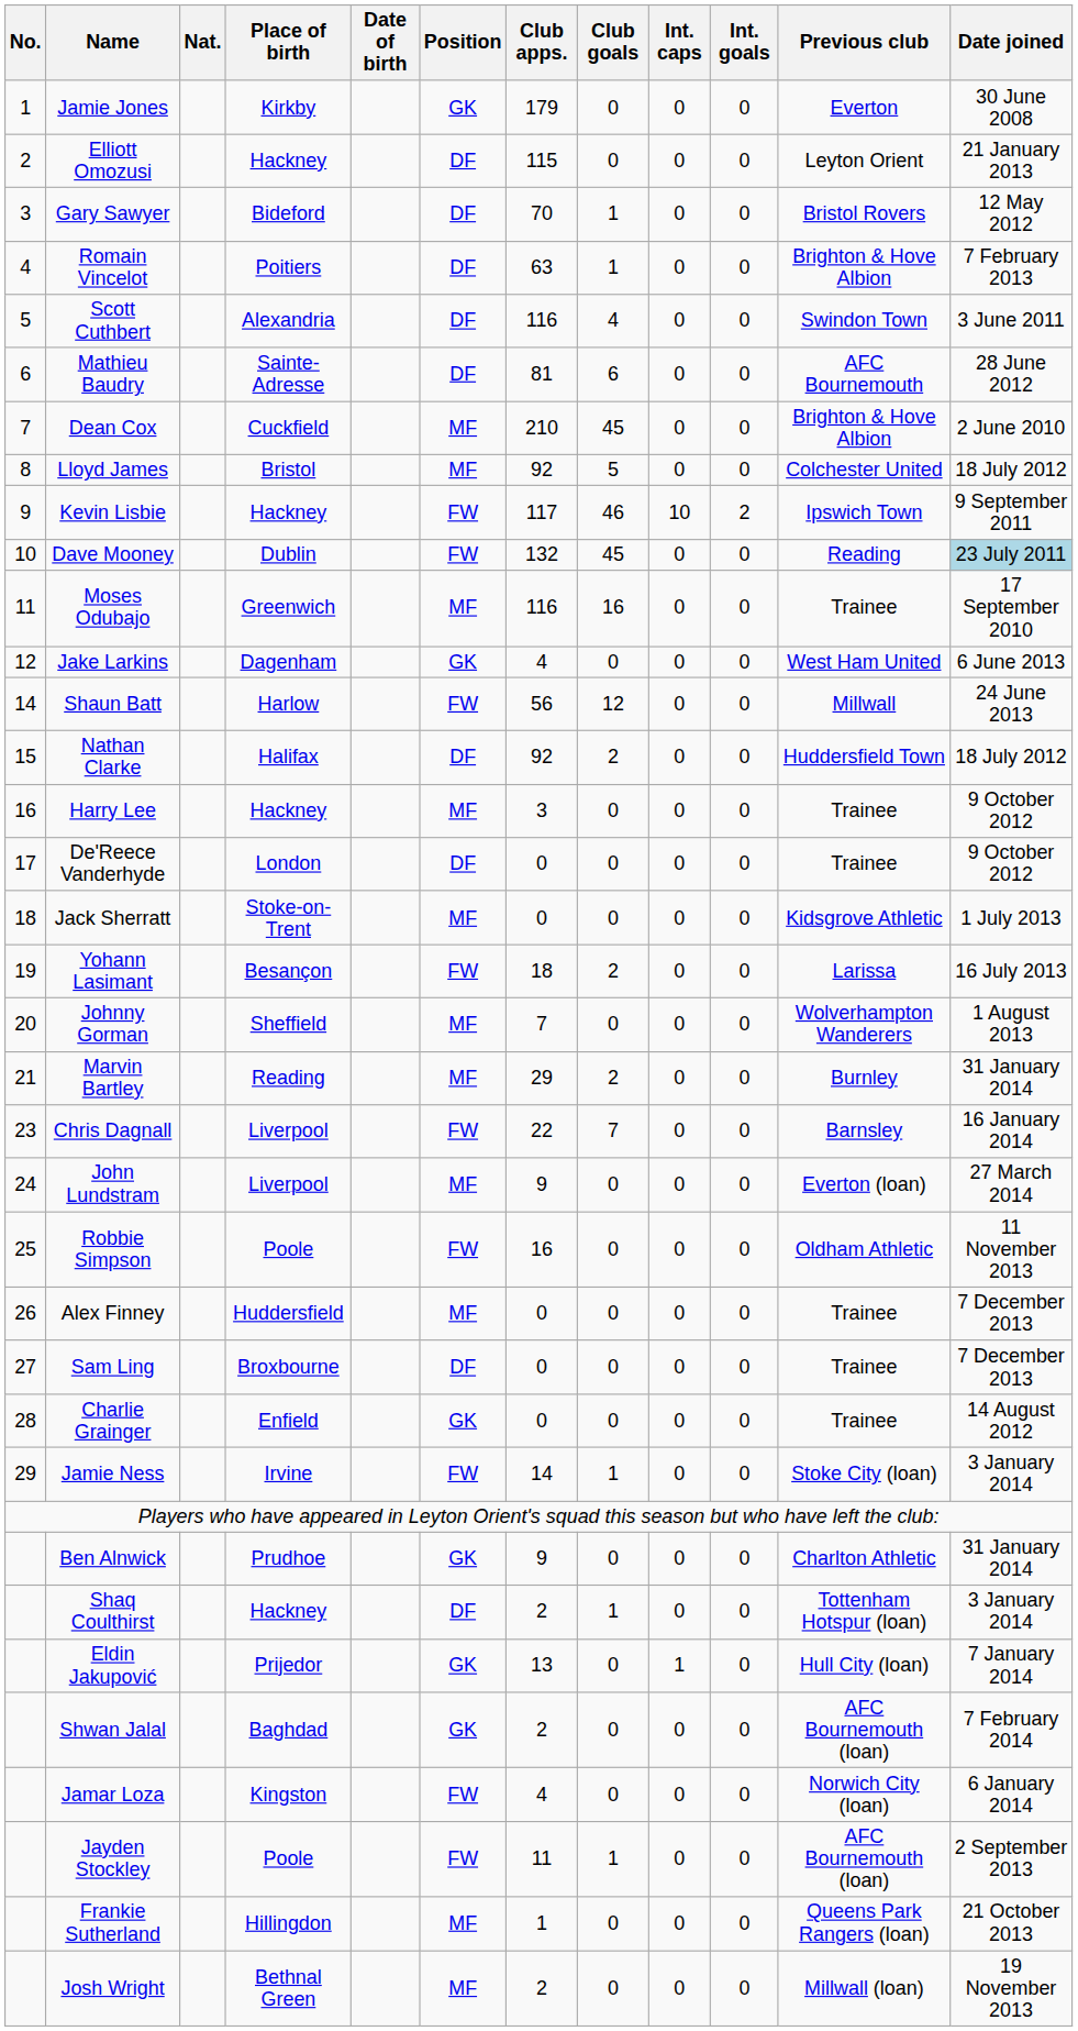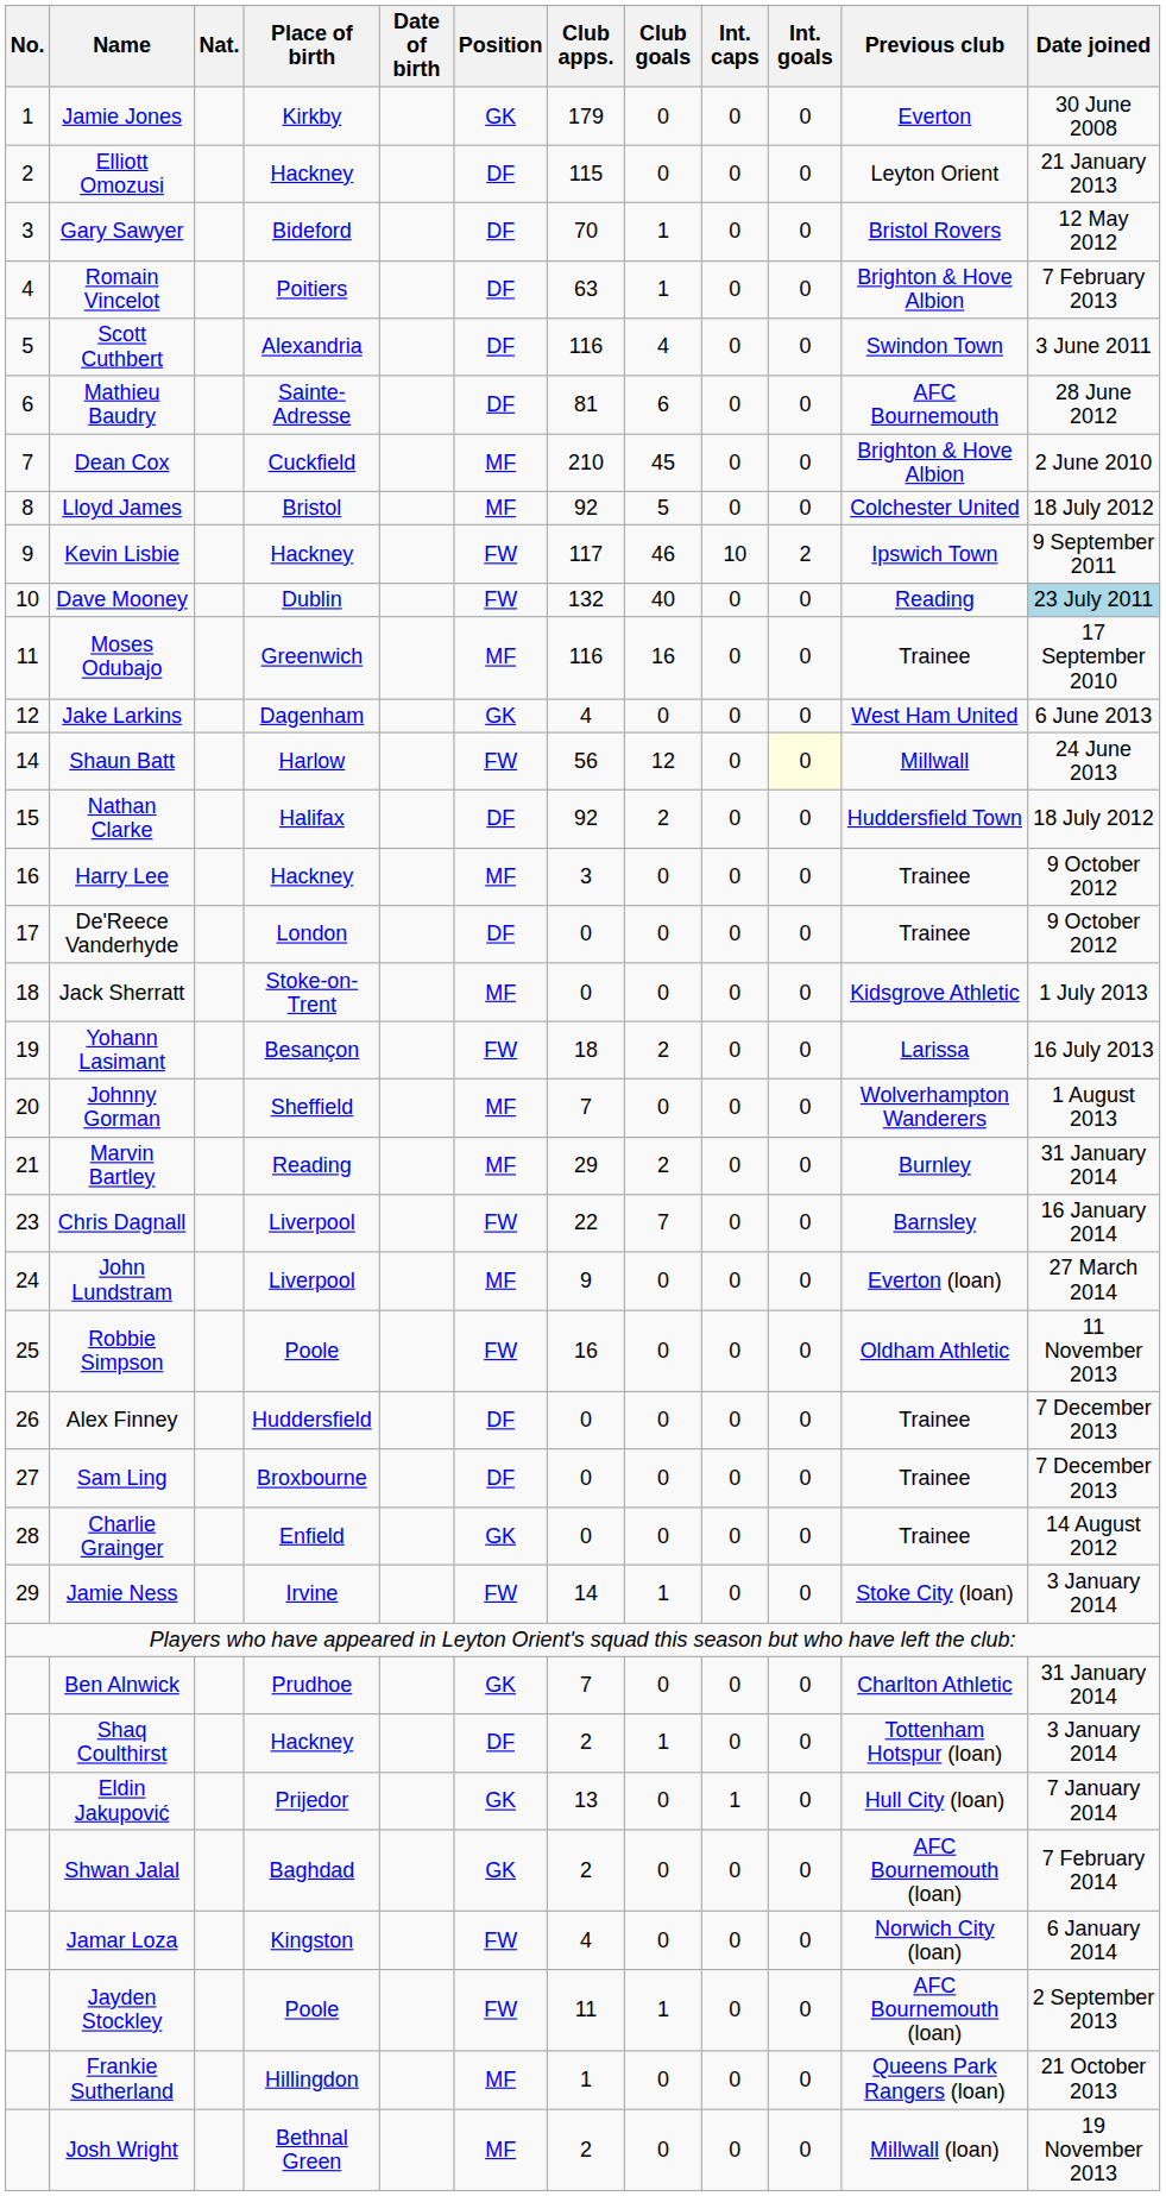Dave Mooney | Club goals: 45 -> 40
Shaun Batt | Int. goals: no background -> lightyellow background
Alex Finney | Position: MF -> DF
Ben Alnwick | Club apps.: 9 -> 7
